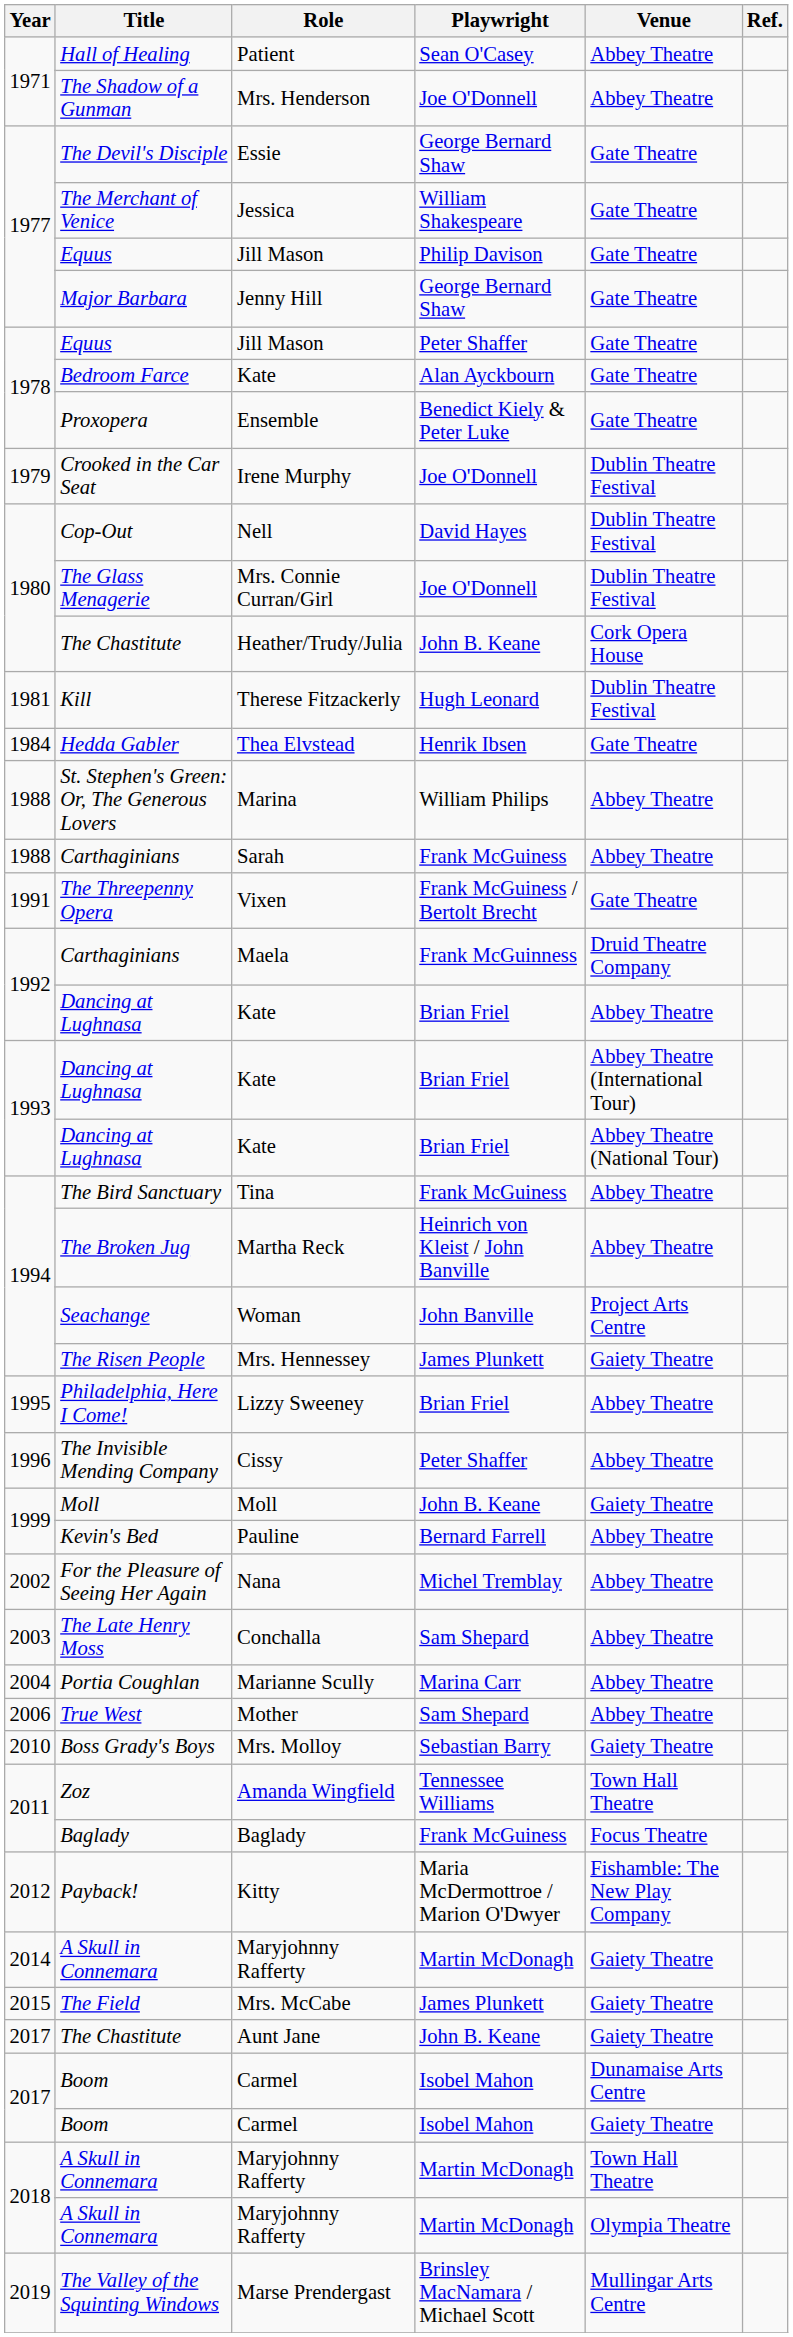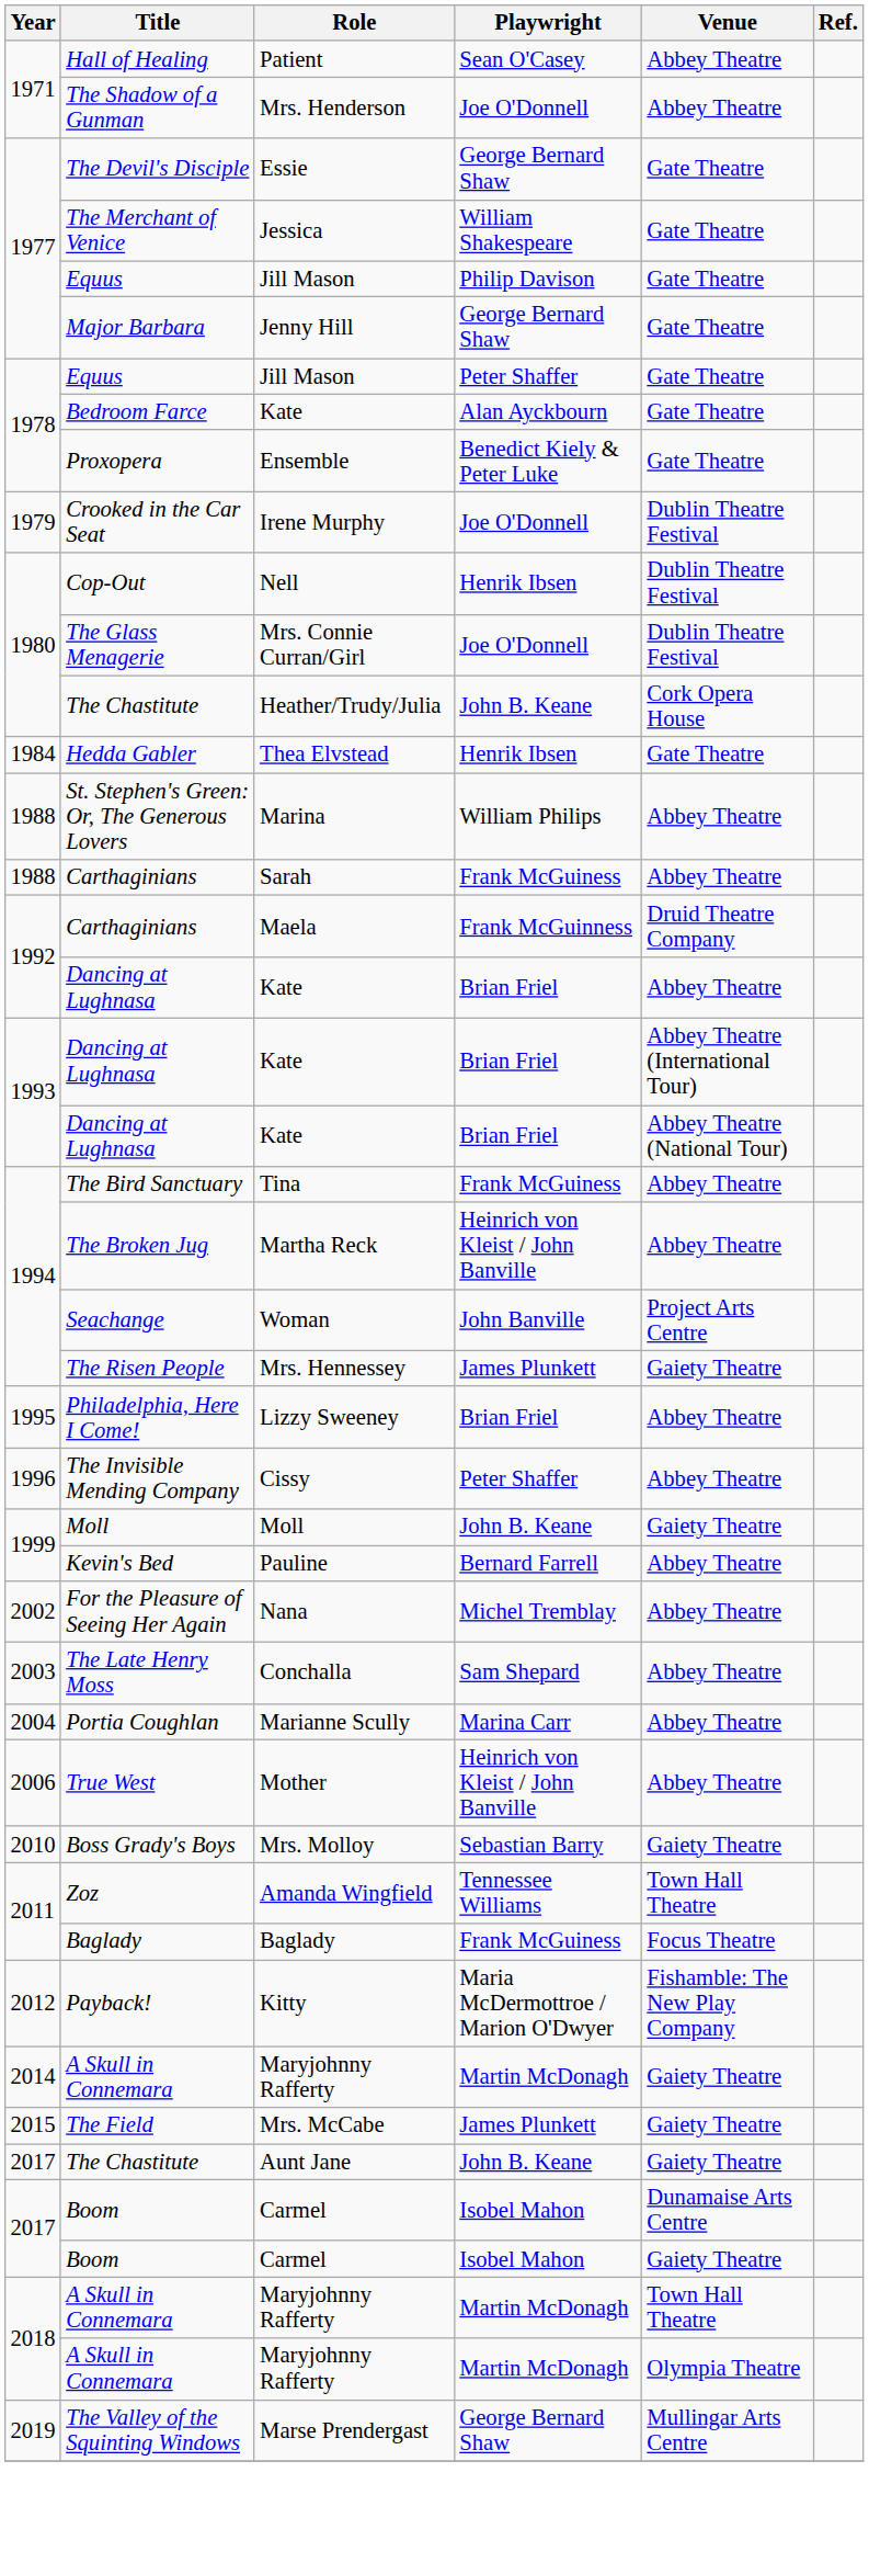Nell | Playwright: David Hayes -> Henrik Ibsen
- row: 1981 | Kill | Therese Fitzackerly | Hugh Leonard | Dublin Theatre Festival
- row: 1991 | The Threepenny Opera | Vixen | Frank McGuiness / Bertolt Brecht | Gate Theatre
Mother | Playwright: Sam Shepard -> Heinrich von Kleist / John Banville
Marse Prendergast | Playwright: Brinsley MacNamara / Michael Scott -> George Bernard Shaw
